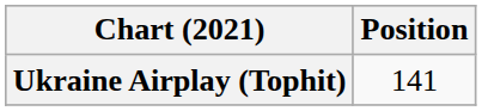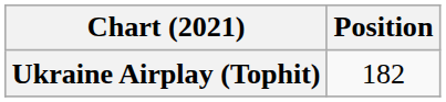Ukraine Airplay (Tophit) | Position: 141 -> 182
